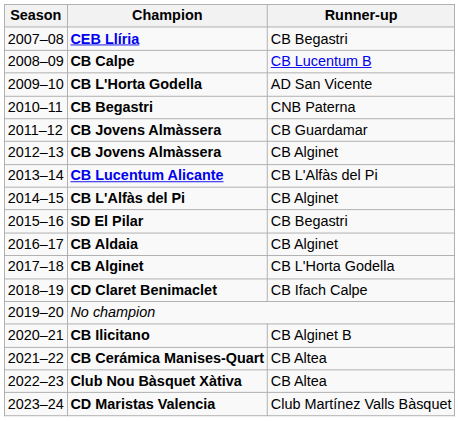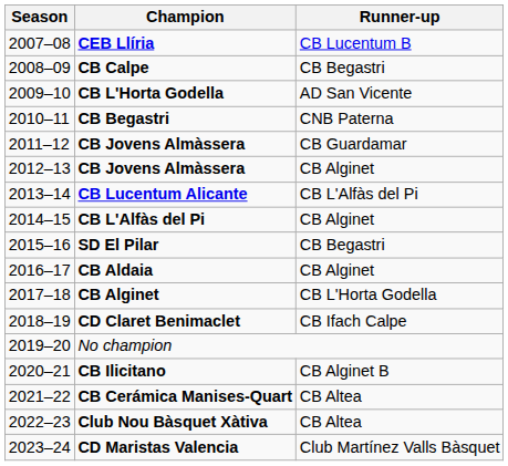CEB Llíria | Runner-up: CB Begastri -> CB Lucentum B
CB Calpe | Runner-up: CB Lucentum B -> CB Begastri
